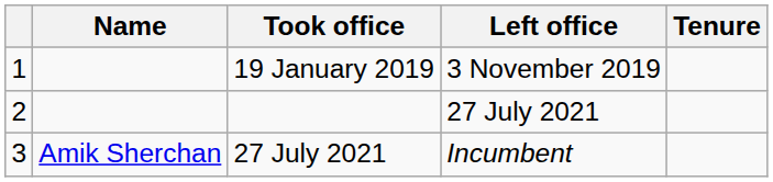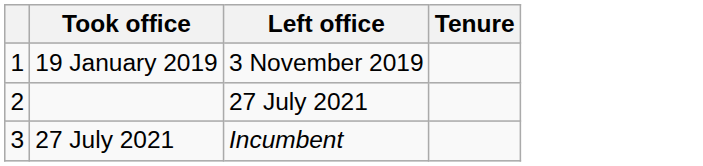- column: Name | Amik Sherchan
